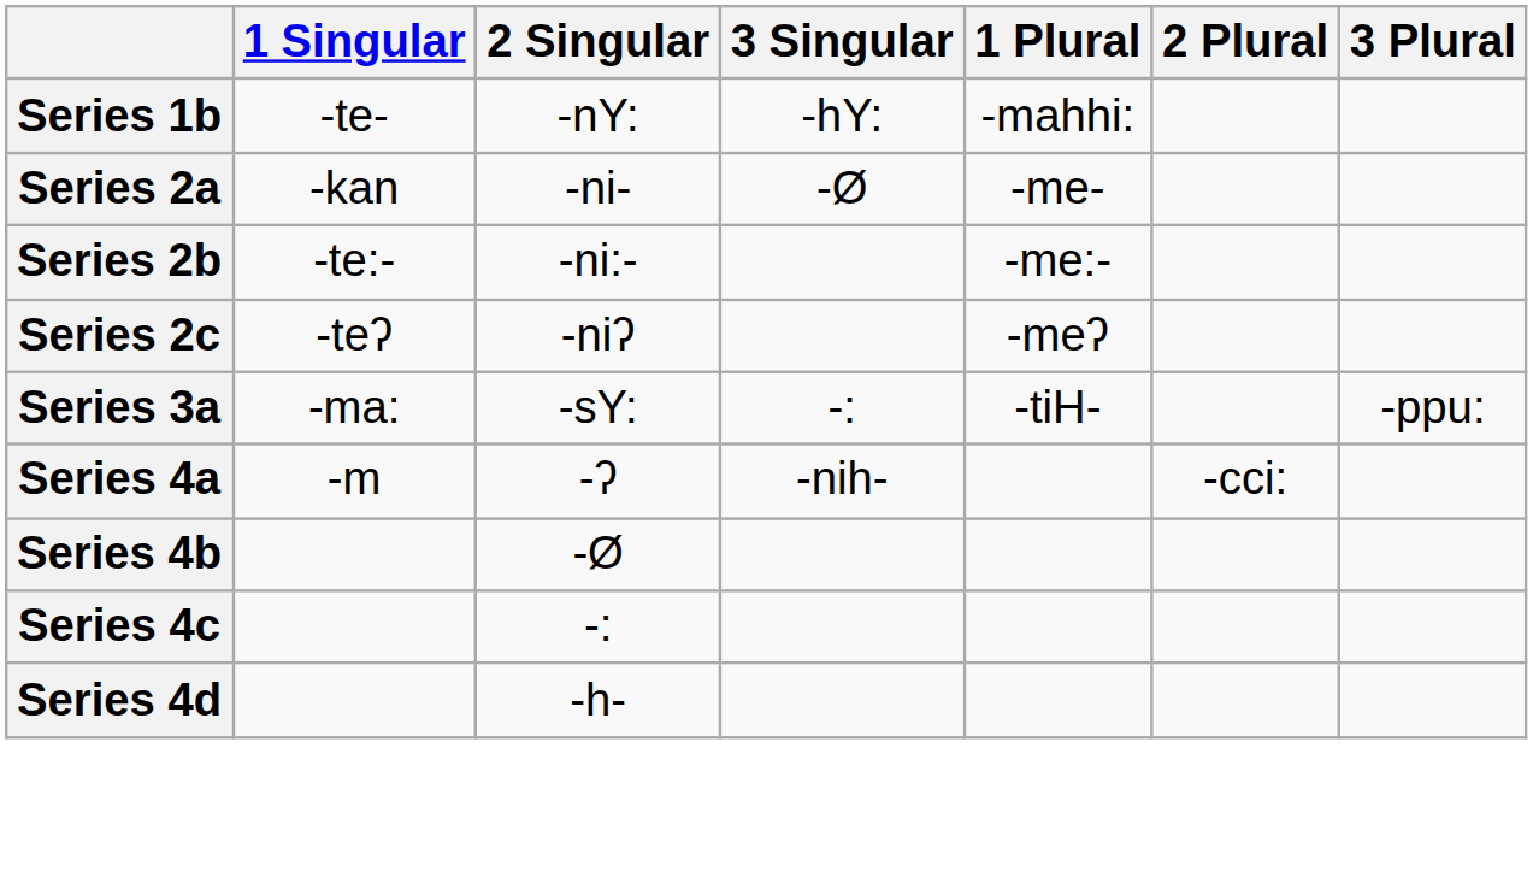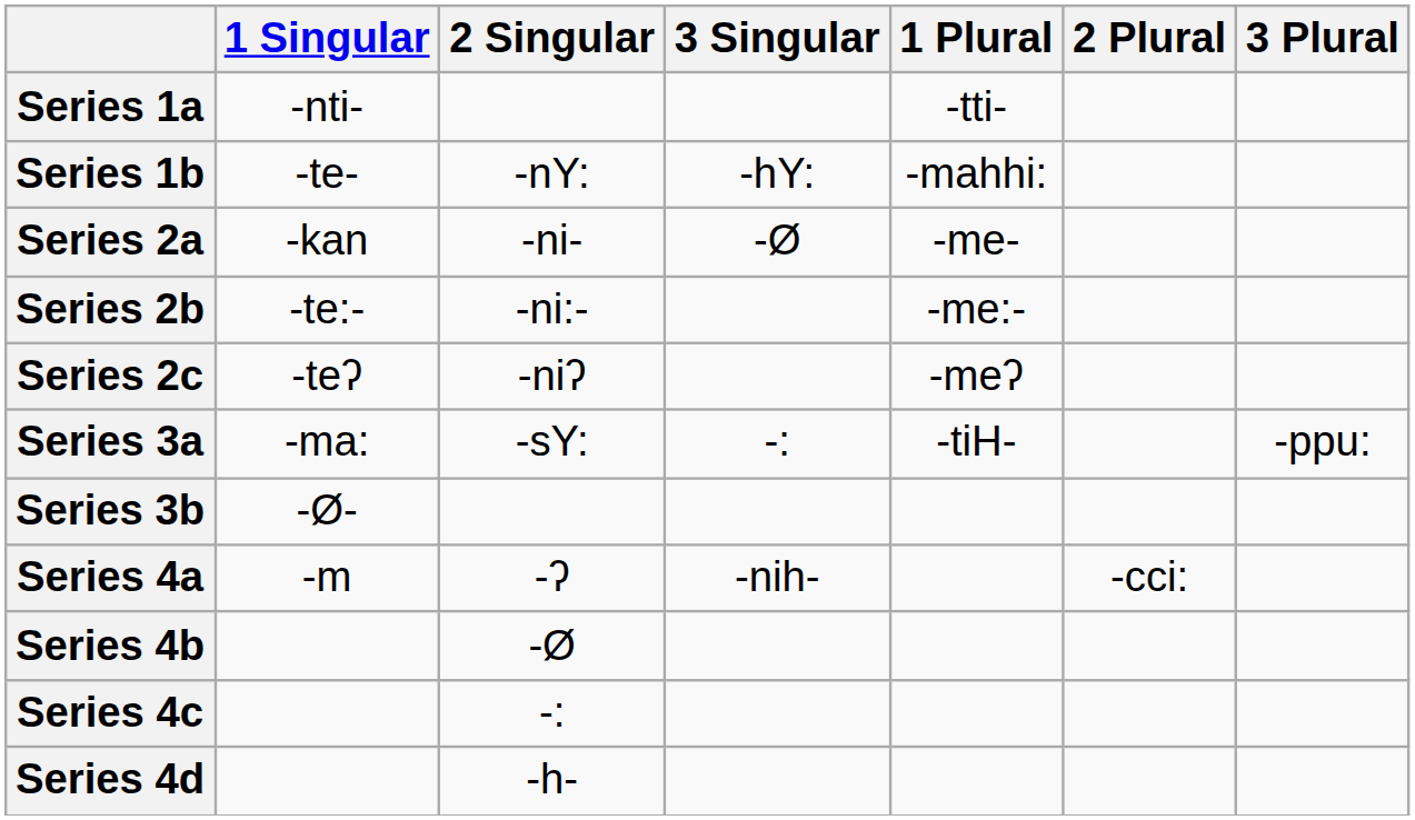+ row: Series 1a | -nti- | -tti-
+ row: Series 3b | -Ø-
